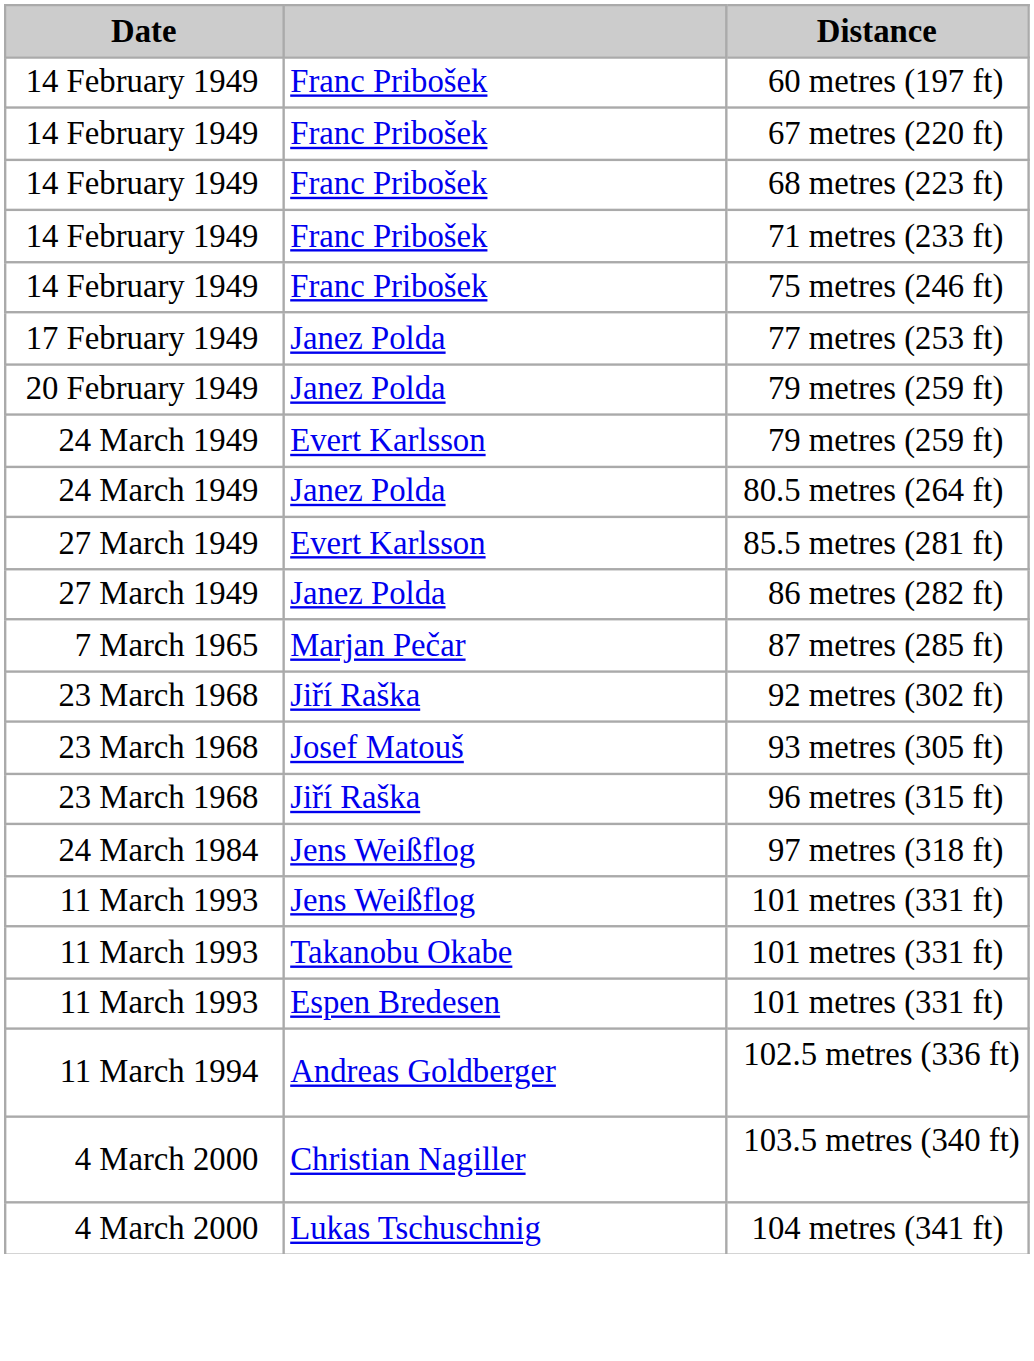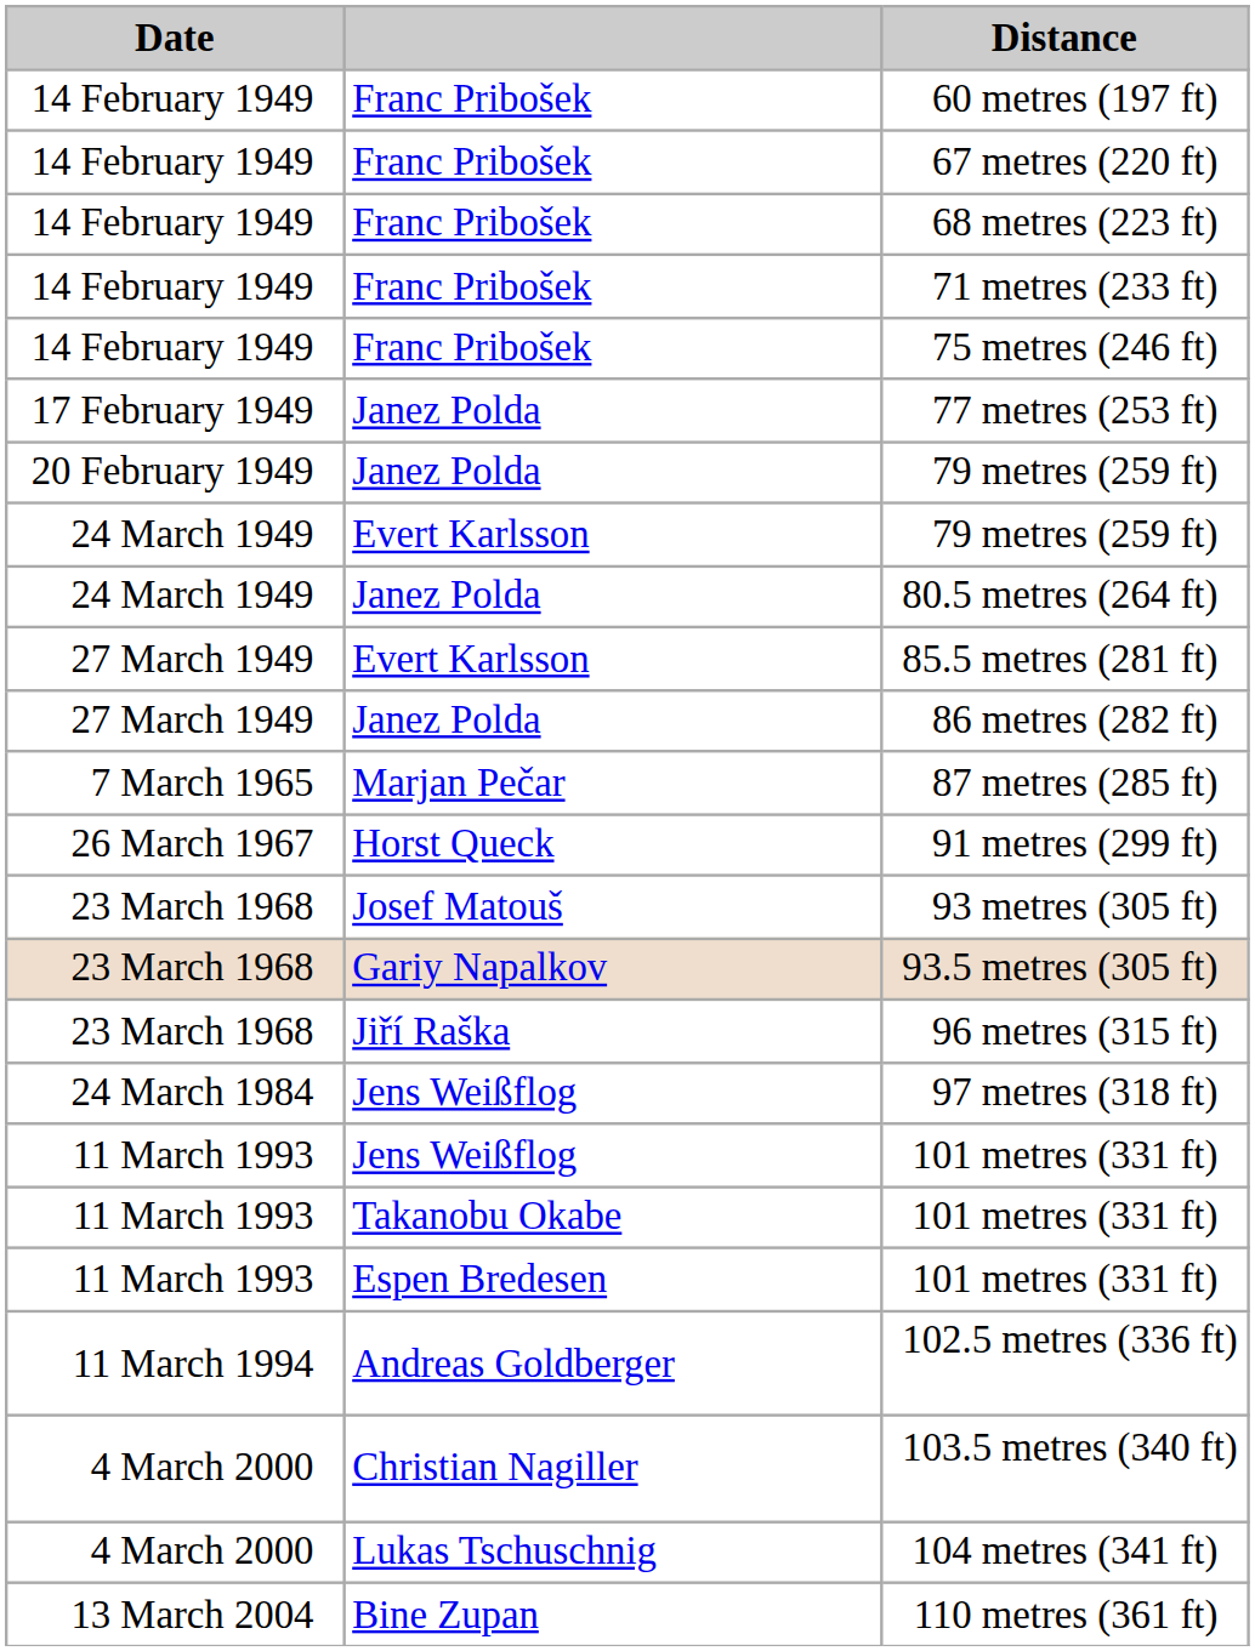+ row: 26 March 1967 | Horst Queck | 91 metres (299 ft)
- row: 23 March 1968 | Jiří Raška | 92 metres (302 ft)
+ row: 23 March 1968 | Gariy Napalkov | 93.5 metres (305 ft)
+ row: 13 March 2004 | Bine Zupan | 110 metres (361 ft)
